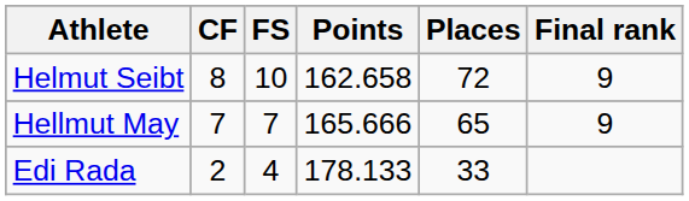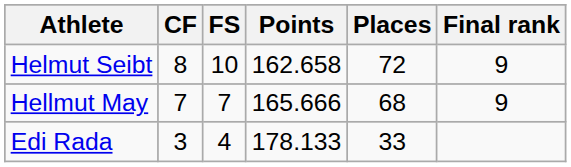Hellmut May | Places: 65 -> 68
Edi Rada | CF: 2 -> 3
